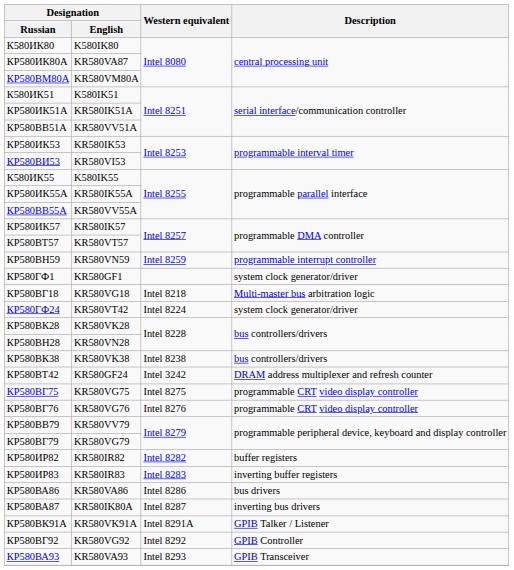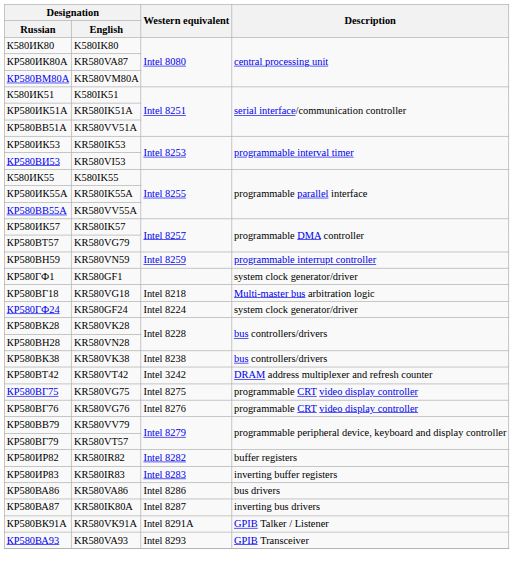КР580ВТ57 | Designation / English: KR580VT57 -> KR580VG79
КР580ГФ24 | Designation / English: KR580VT42 -> KR580GF24
КР580ВТ42 | Designation / English: KR580GF24 -> KR580VT42
КР580ВГ79 | Designation / English: KR580VG79 -> KR580VT57
- row: КР580ВГ92 | KR580VG92 | Intel 8292 | GPIB Controller
